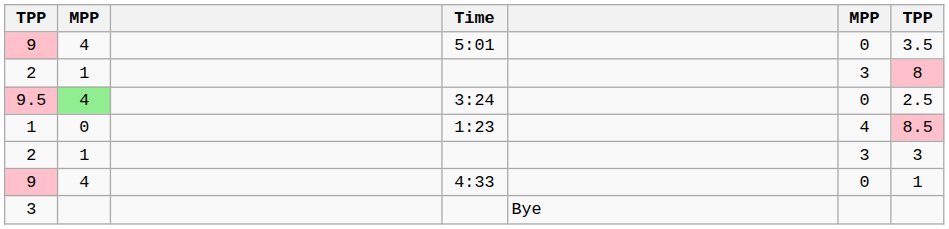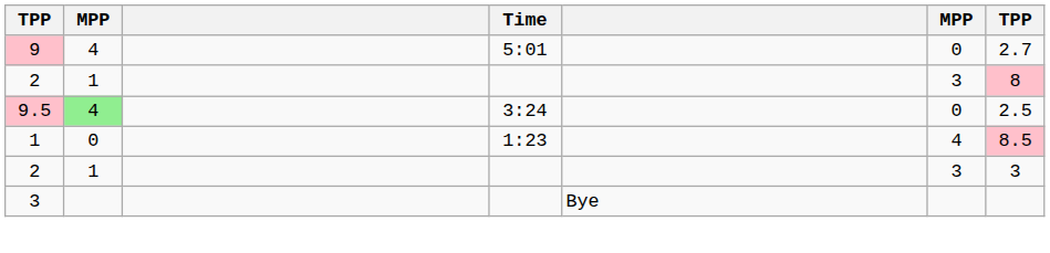9 / 5:01 | column 7: 3.5 -> 2.7
- row: 9 | 4 | 4:33 | 0 | 1
